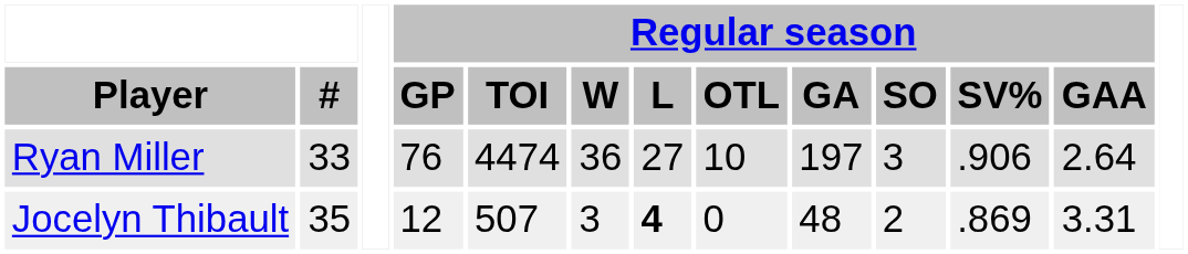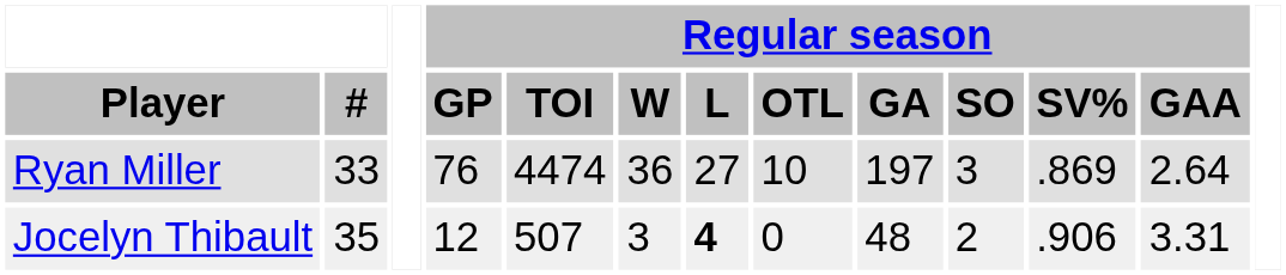Ryan Miller | Regular season / SV%: .906 -> .869
Jocelyn Thibault | Regular season / SV%: .869 -> .906
